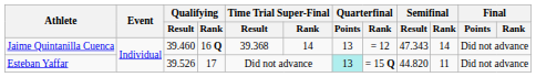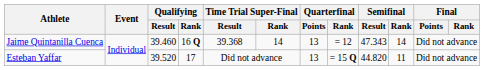Esteban Yaffar | Qualifying / Result: 39.526 -> 39.520
Esteban Yaffar | Quarterfinal / Points: paleturquoise background -> no background
